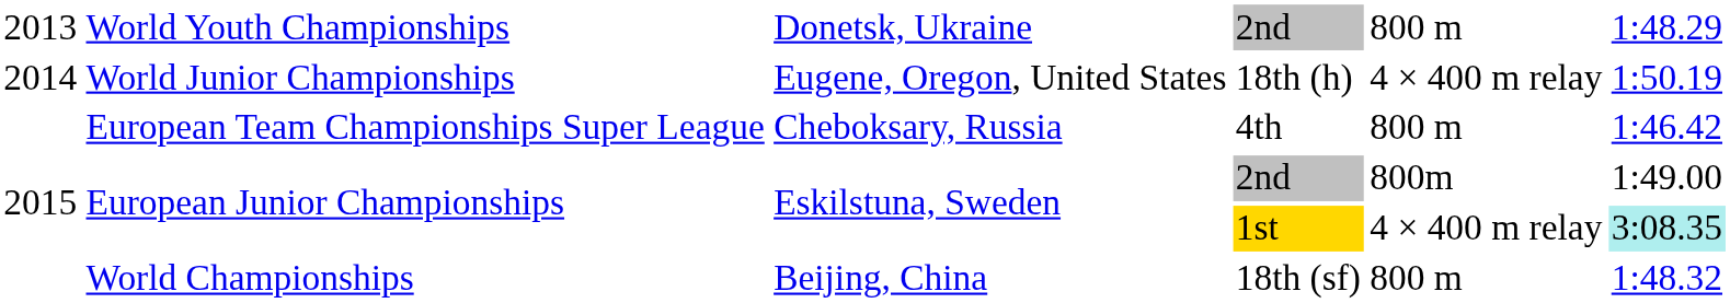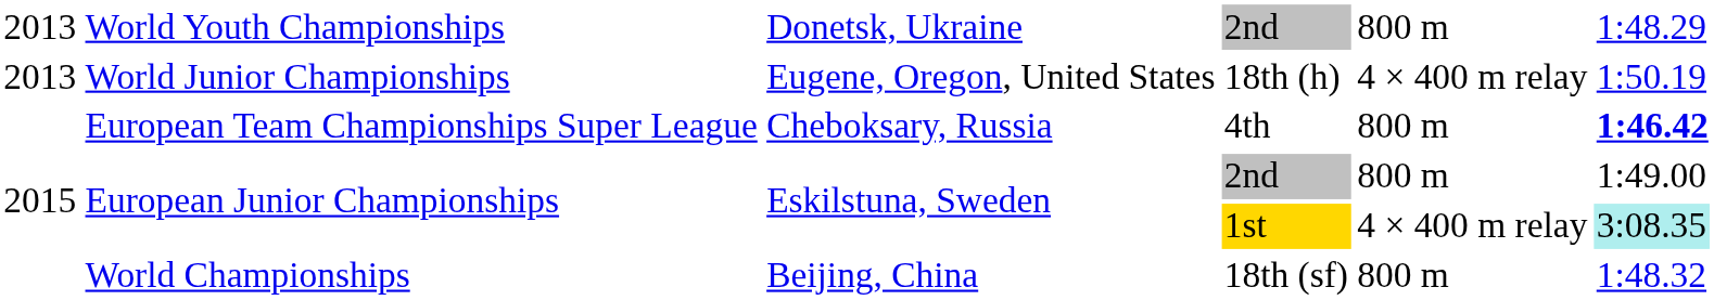18th (h) | column 1: 2014 -> 2013
4th | column 6: normal -> bold
European Junior Championships / 2nd | column 5: 800m -> 800 m
